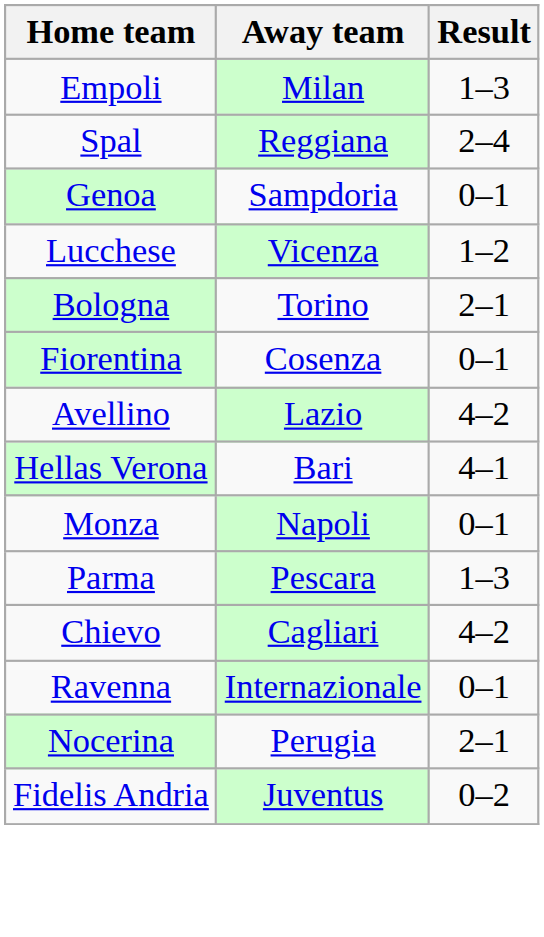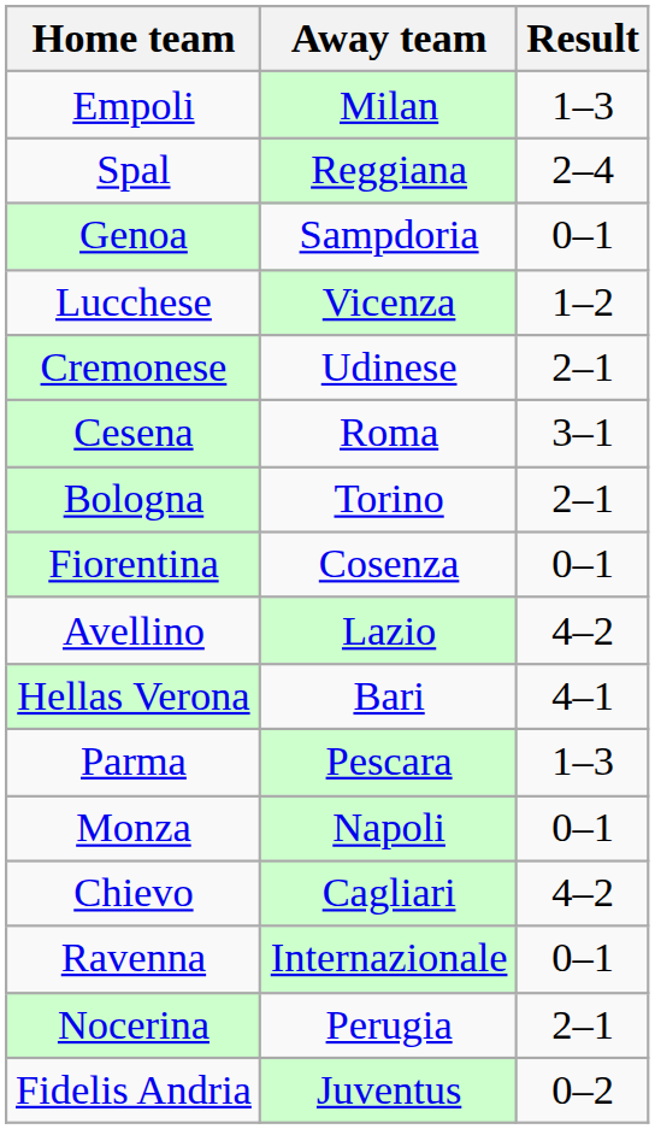+ row: Cremonese | Udinese | 2–1
+ row: Cesena | Roma | 3–1
rows swapped: Parma <-> Monza
